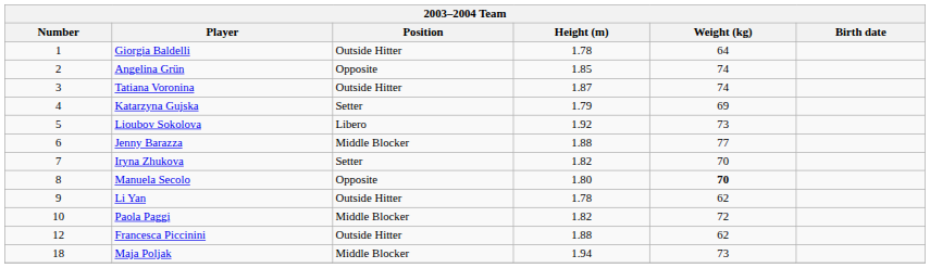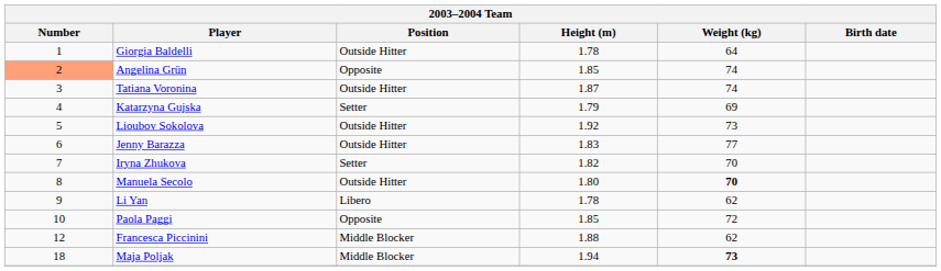Angelina Grün | Number: no background -> lightsalmon background
Lioubov Sokolova | Position: Libero -> Outside Hitter
Jenny Barazza | Position: Middle Blocker -> Outside Hitter
Jenny Barazza | Height (m): 1.88 -> 1.83
Manuela Secolo | Position: Opposite -> Outside Hitter
Li Yan | Position: Outside Hitter -> Libero
Paola Paggi | Position: Middle Blocker -> Opposite
Paola Paggi | Height (m): 1.82 -> 1.85
Francesca Piccinini | Position: Outside Hitter -> Middle Blocker
Maja Poljak | Weight (kg): normal -> bold
